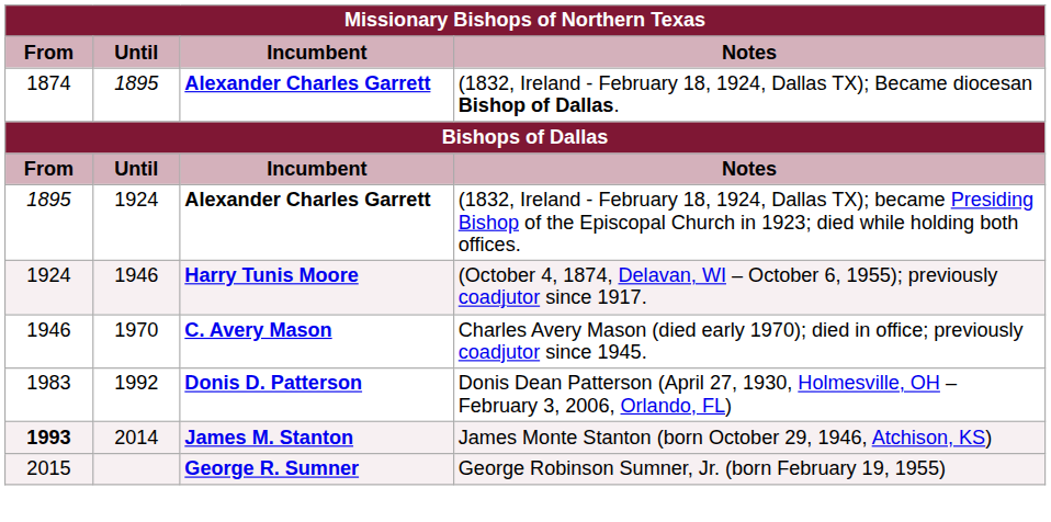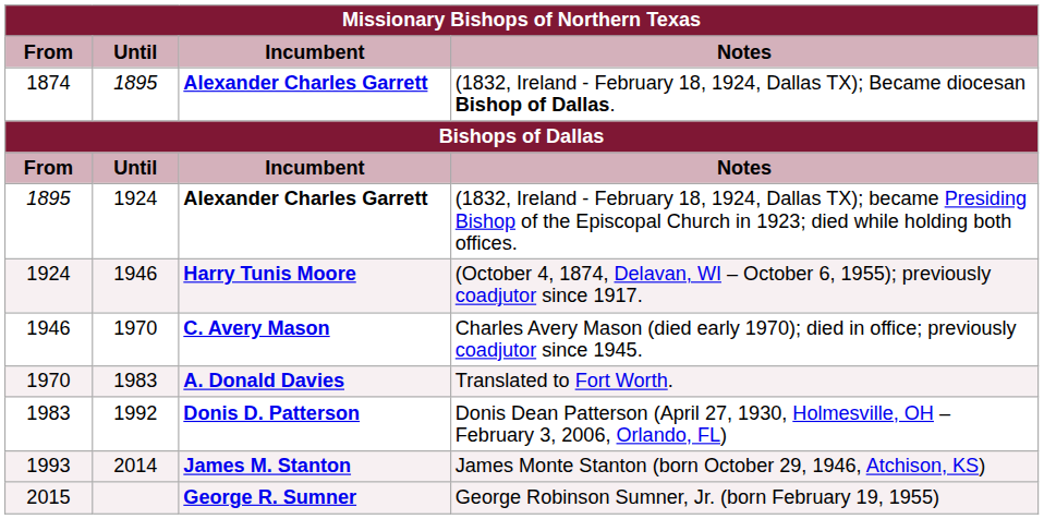+ row: 1970 | 1983 | A. Donald Davies | Translated to Fort Worth.
James Monte Stanton (born October 29, 1946, Atchison, KS) | From: bold -> normal
